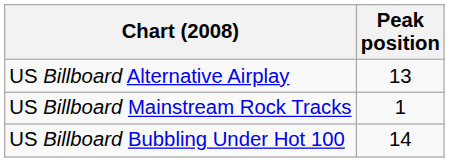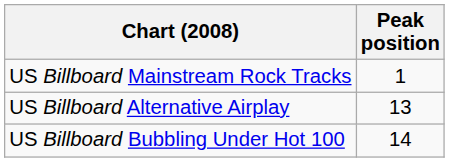rows swapped: US Billboard Mainstream Rock Tracks <-> US Billboard Alternative Airplay
